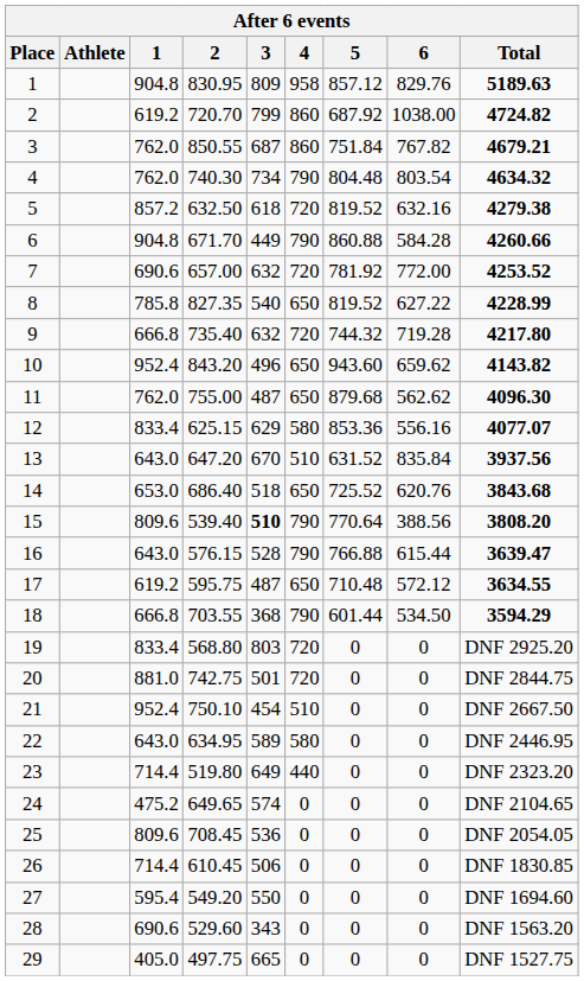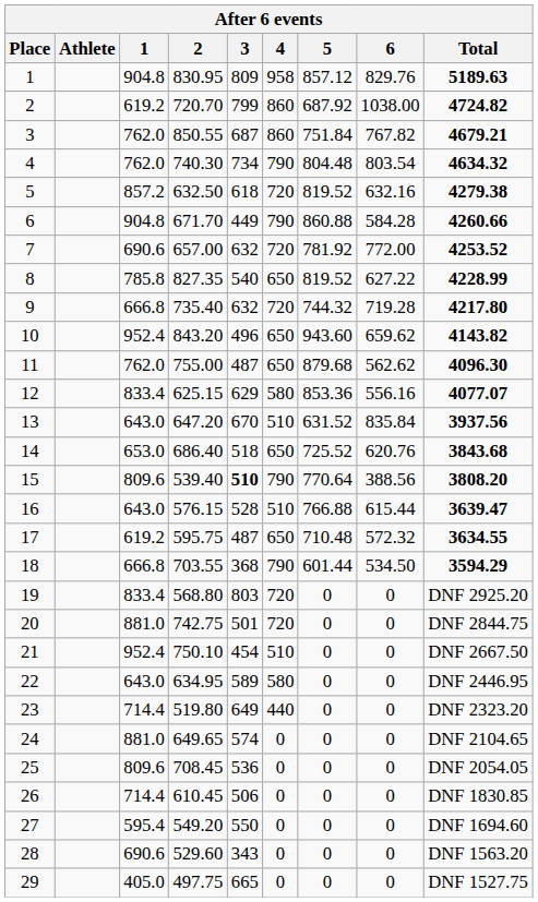16 | 4: 790 -> 510
17 | 6: 572.12 -> 572.32
24 | 1: 475.2 -> 881.0
